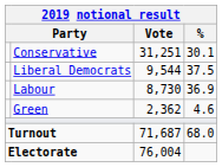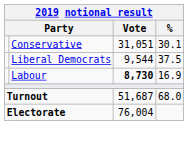Conservative | Vote: 31,251 -> 31,051
Labour | Vote: normal -> bold
Labour | %: 36.9 -> 16.9
- row: Green | 2,362 | 4.6
Turnout | Vote: 71,687 -> 51,687
